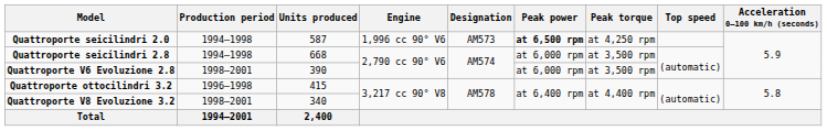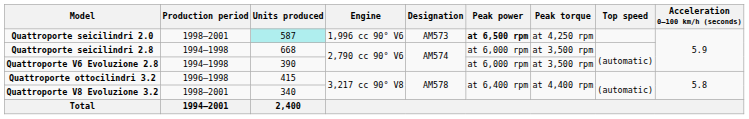Quattroporte seicilindri 2.0 | Production period: 1994–1998 -> 1998–2001
Quattroporte seicilindri 2.0 | Units produced: no background -> paleturquoise background
Quattroporte V6 Evoluzione 2.8 | Production period: 1998–2001 -> 1994–1998
